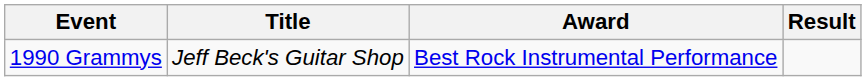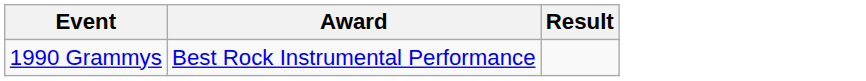- column: Title | Jeff Beck's Guitar Shop
